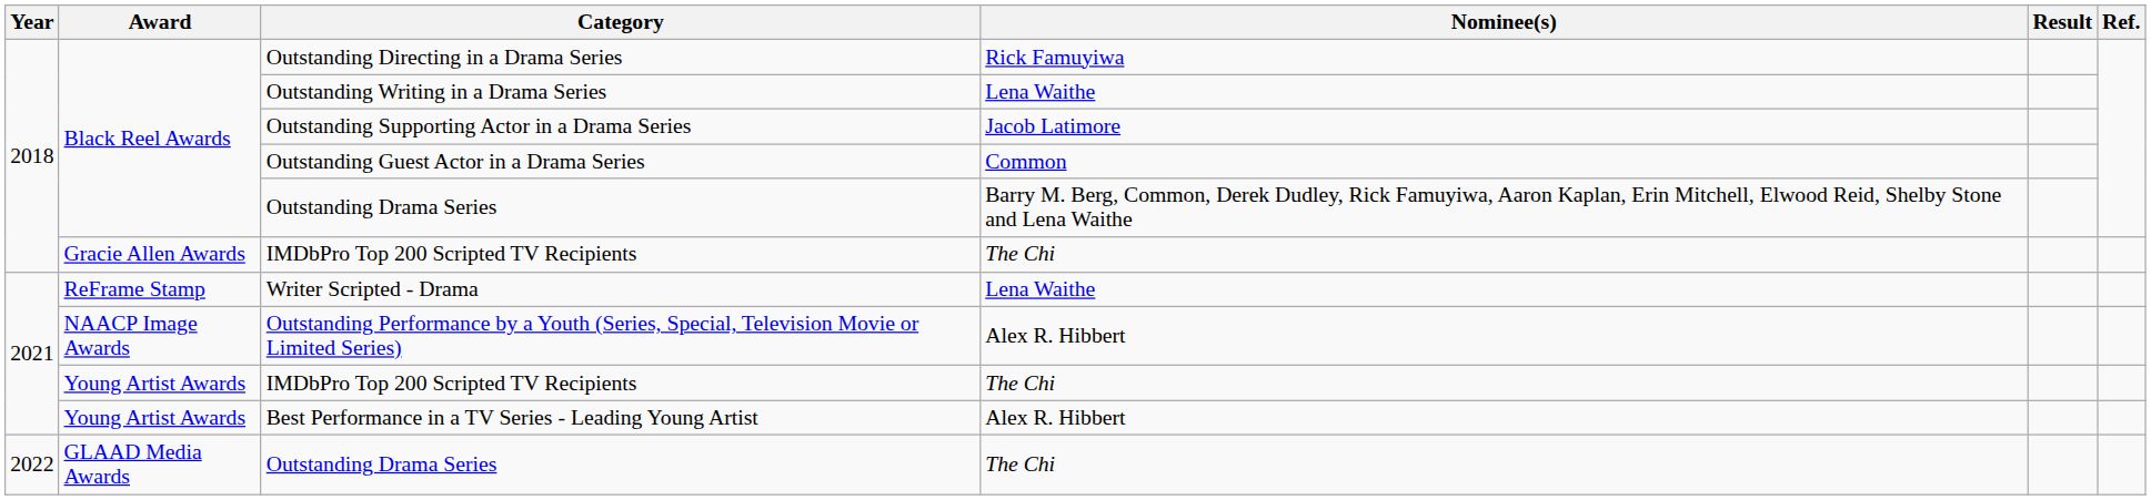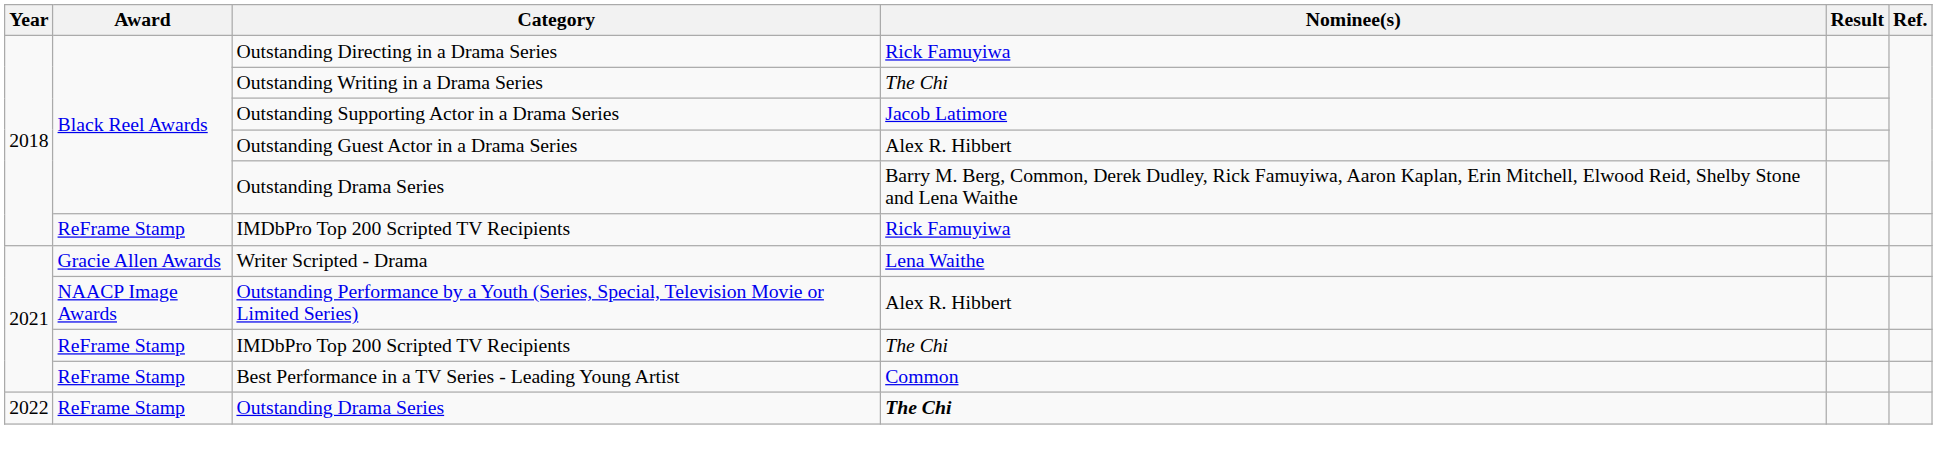Outstanding Writing in a Drama Series | Nominee(s): Lena Waithe -> The Chi
Outstanding Guest Actor in a Drama Series | Nominee(s): Common -> Alex R. Hibbert
2018 / IMDbPro Top 200 Scripted TV Recipients | Award: Gracie Allen Awards -> ReFrame Stamp
2018 / IMDbPro Top 200 Scripted TV Recipients | Nominee(s): The Chi -> Rick Famuyiwa
Writer Scripted - Drama | Award: ReFrame Stamp -> Gracie Allen Awards
2021 / IMDbPro Top 200 Scripted TV Recipients | Award: Young Artist Awards -> ReFrame Stamp
Best Performance in a TV Series - Leading Young Artist | Award: Young Artist Awards -> ReFrame Stamp
Best Performance in a TV Series - Leading Young Artist | Nominee(s): Alex R. Hibbert -> Common
2022 / Outstanding Drama Series | Award: GLAAD Media Awards -> ReFrame Stamp
2022 / Outstanding Drama Series | Nominee(s): normal -> bold
